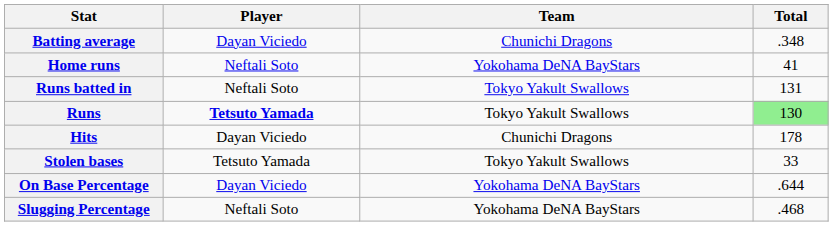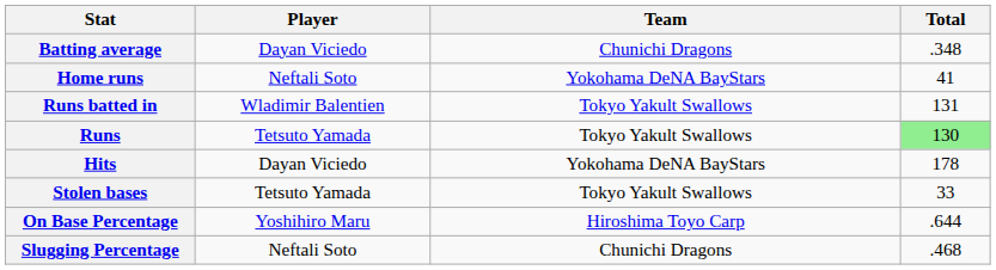Runs batted in | Player: Neftali Soto -> Wladimir Balentien
Runs | Player: bold -> normal
Hits | Team: Chunichi Dragons -> Yokohama DeNA BayStars
On Base Percentage | Player: Dayan Viciedo -> Yoshihiro Maru
On Base Percentage | Team: Yokohama DeNA BayStars -> Hiroshima Toyo Carp
Slugging Percentage | Team: Yokohama DeNA BayStars -> Chunichi Dragons
